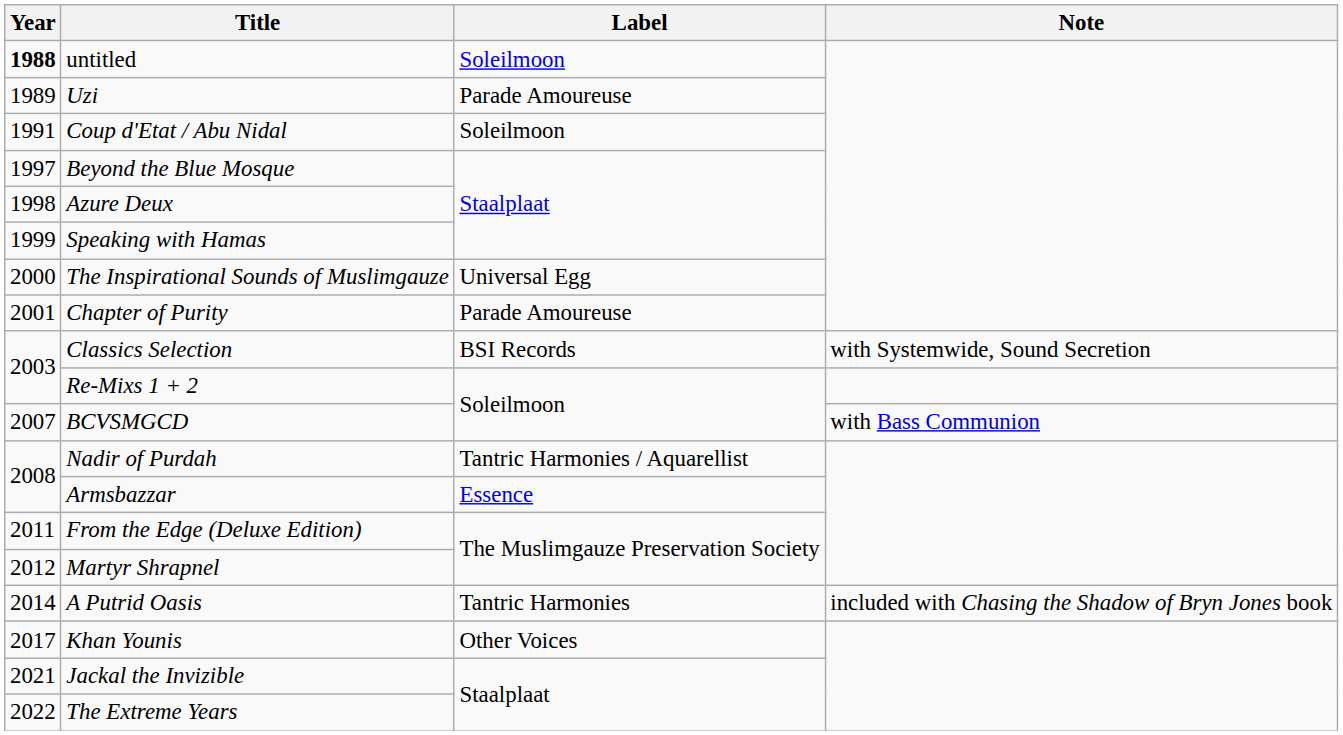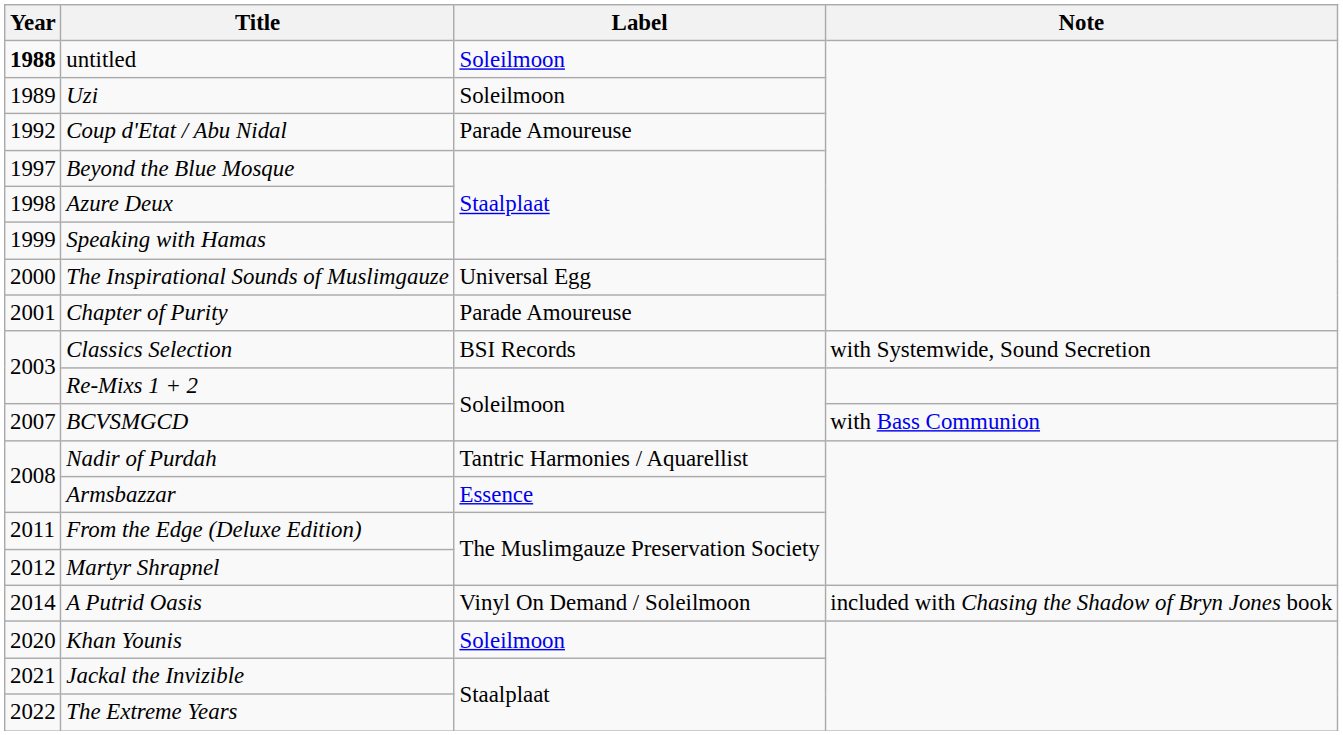Uzi | Label: Parade Amoureuse -> Soleilmoon
Coup d'Etat / Abu Nidal | Year: 1991 -> 1992
Coup d'Etat / Abu Nidal | Label: Soleilmoon -> Parade Amoureuse
A Putrid Oasis | Label: Tantric Harmonies -> Vinyl On Demand / Soleilmoon
Khan Younis | Year: 2017 -> 2020
Khan Younis | Label: Other Voices -> Soleilmoon
